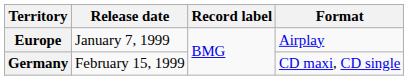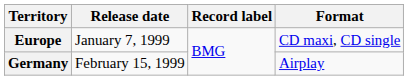Europe | Format: Airplay -> CD maxi, CD single
Germany | Format: CD maxi, CD single -> Airplay
